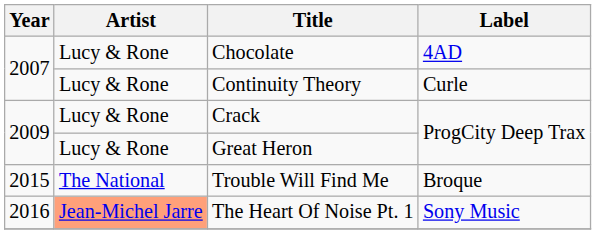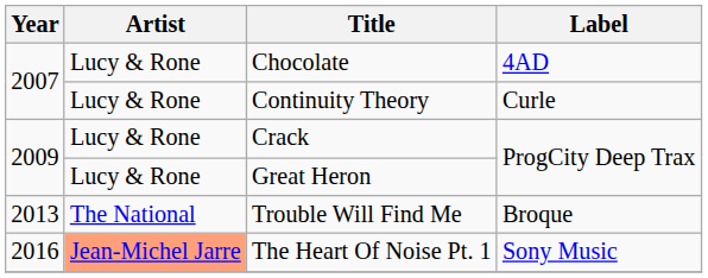Trouble Will Find Me | Year: 2015 -> 2013
